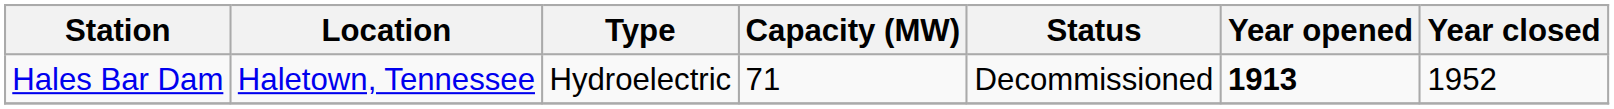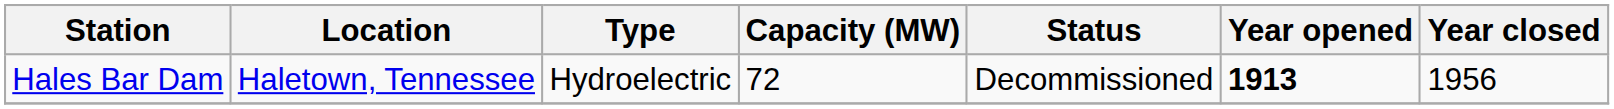Hales Bar Dam | Capacity (MW): 71 -> 72
Hales Bar Dam | Year closed: 1952 -> 1956
